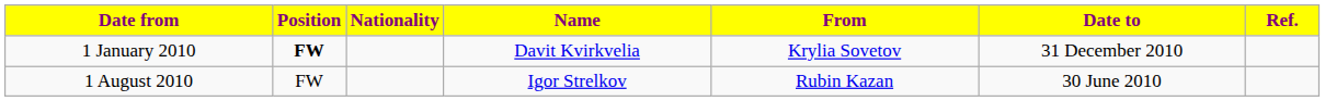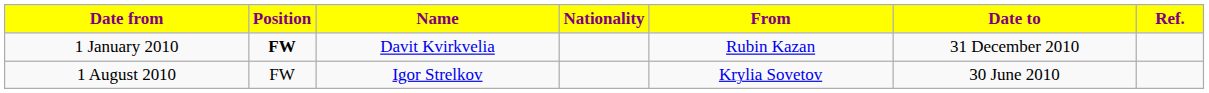columns swapped: Nationality <-> Name
1 January 2010 | From: Krylia Sovetov -> Rubin Kazan
1 August 2010 | From: Rubin Kazan -> Krylia Sovetov
